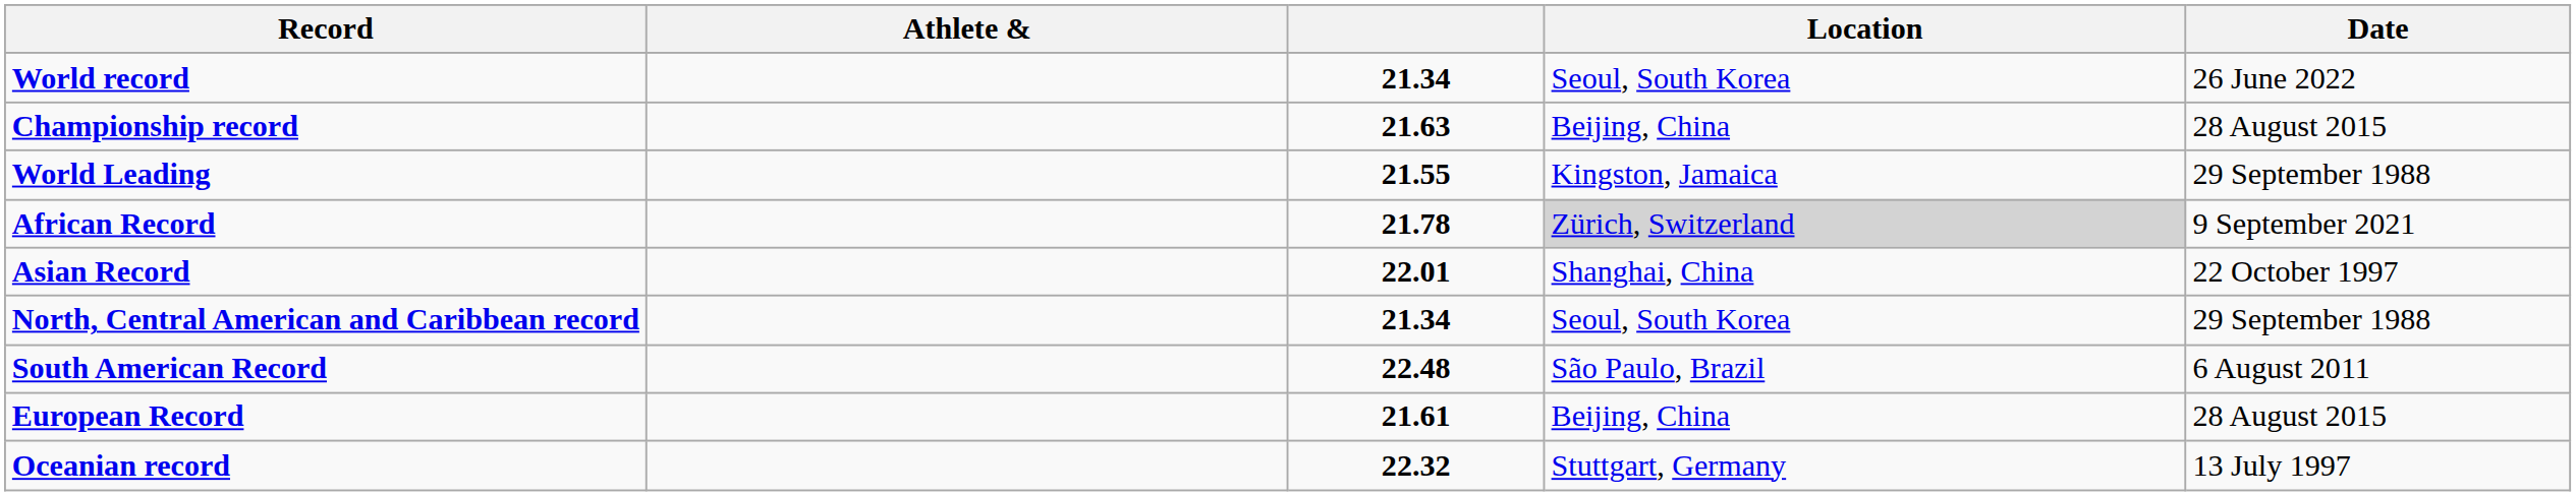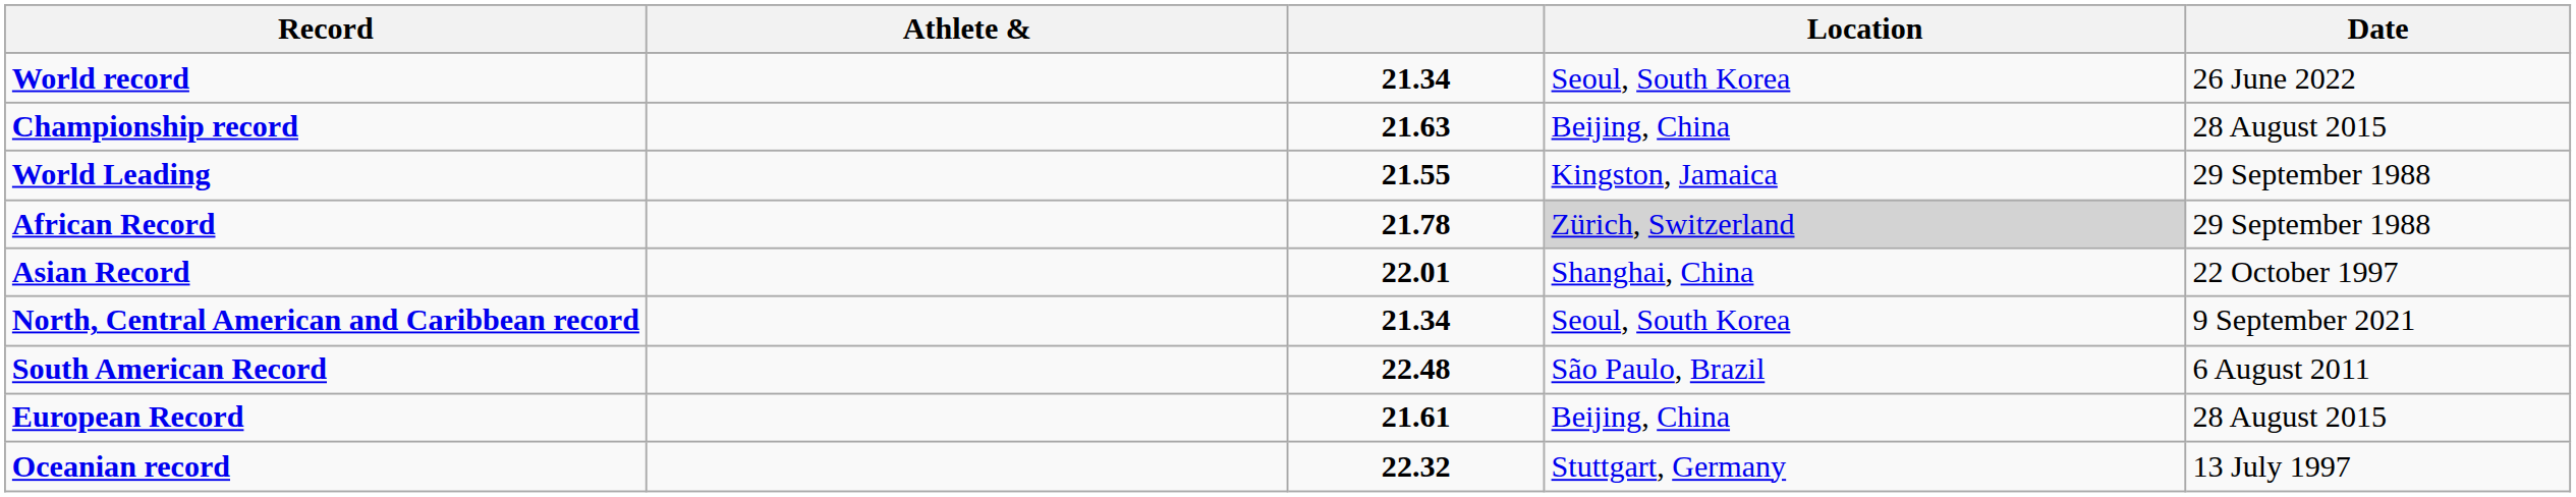African Record | Date: 9 September 2021 -> 29 September 1988
North, Central American and Caribbean record | Date: 29 September 1988 -> 9 September 2021
